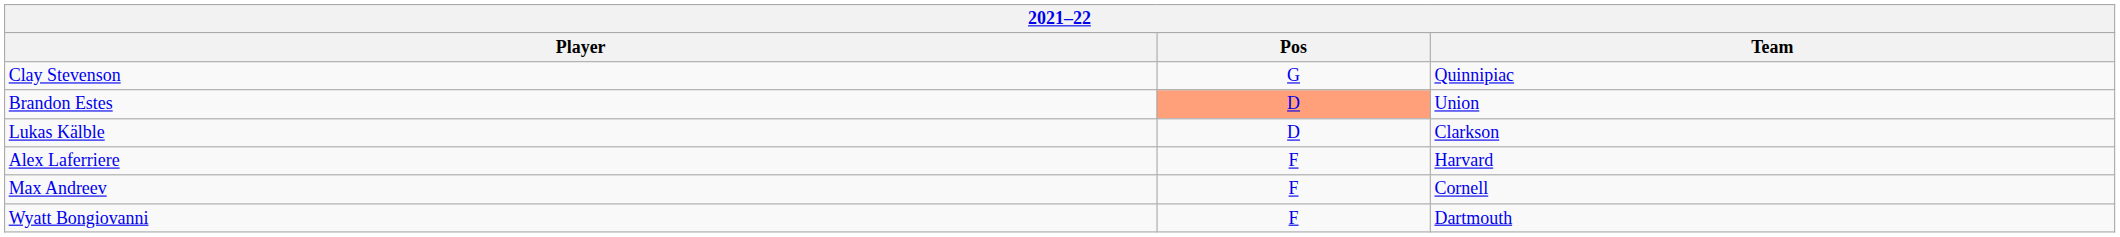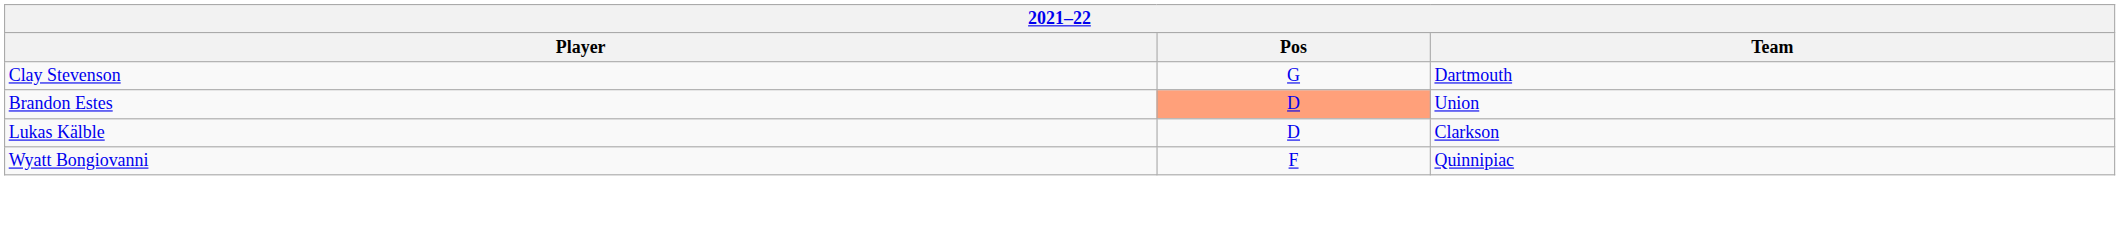Clay Stevenson | Team: Quinnipiac -> Dartmouth
- row: Alex Laferriere | F | Harvard
- row: Max Andreev | F | Cornell
Wyatt Bongiovanni | Team: Dartmouth -> Quinnipiac
